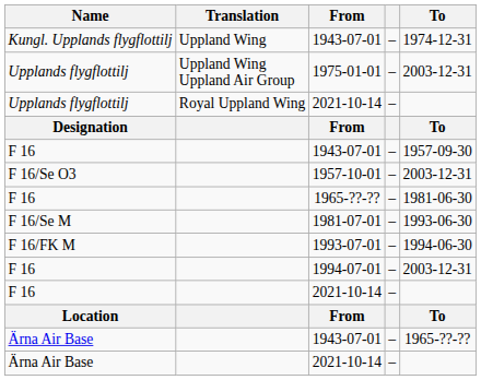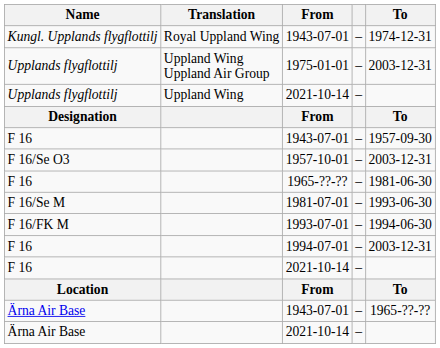Kungl. Upplands flygflottilj / 1943-07-01 | Translation: Uppland Wing -> Royal Uppland Wing
Upplands flygflottilj / 2021-10-14 | Translation: Royal Uppland Wing -> Uppland Wing
